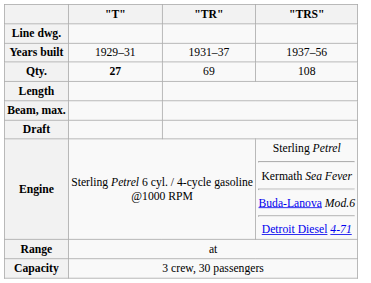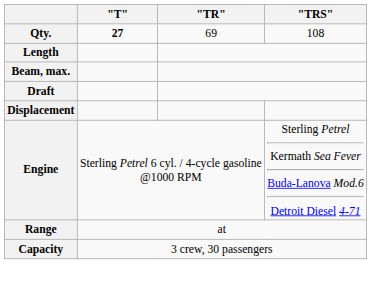- row: Line dwg.
- row: Years built | 1929–31 | 1931–37 | 1937–56
+ row: Displacement
